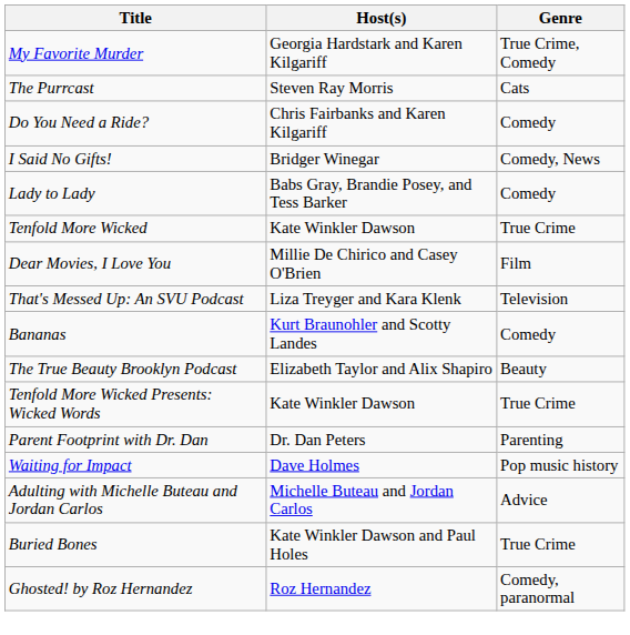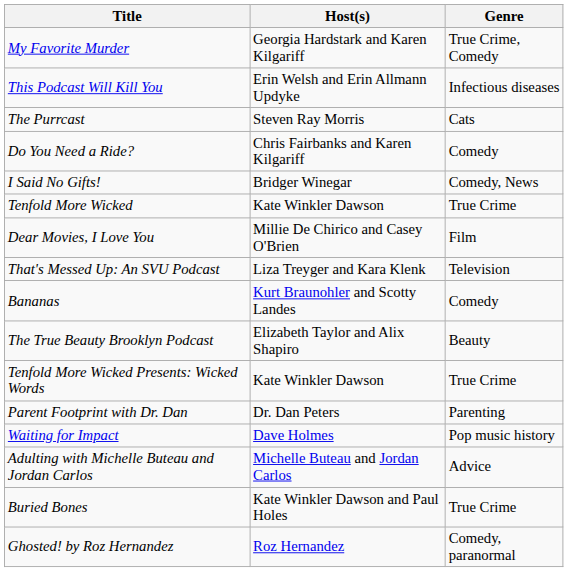+ row: This Podcast Will Kill You | Erin Welsh and Erin Allmann Updyke | Infectious diseases
- row: Lady to Lady | Babs Gray, Brandie Posey, and Tess Barker | Comedy
